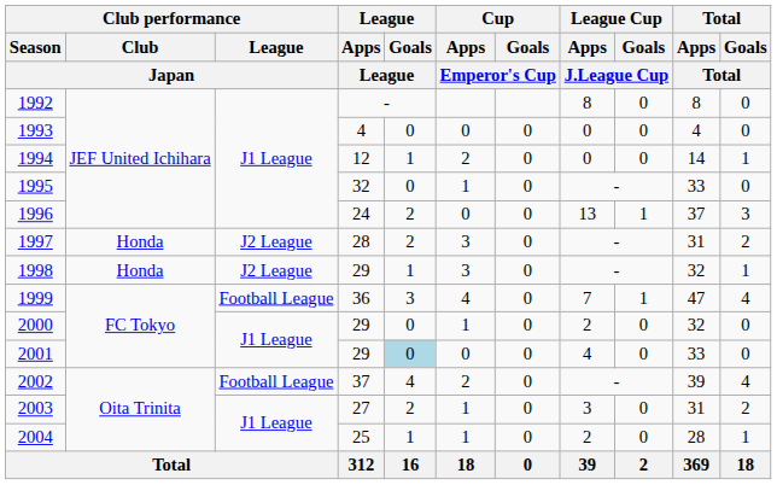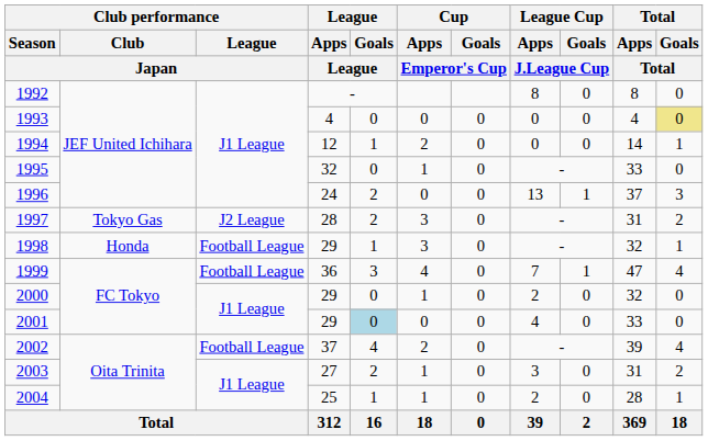1993 | Total / Goals / Total: no background -> khaki background
1997 | Club performance / Club / Japan: Honda -> Tokyo Gas
1998 | Club performance / League / Japan: J2 League -> Football League
